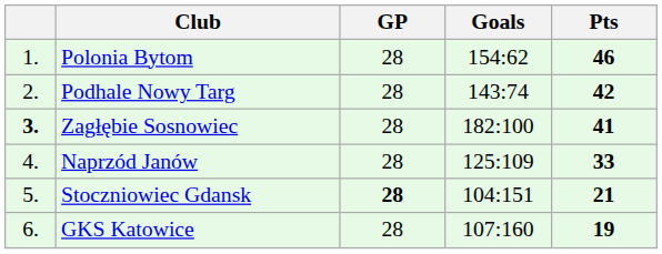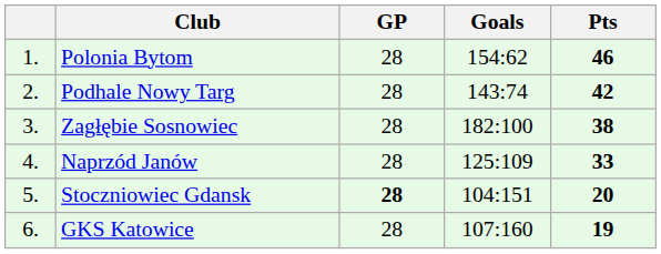Zagłębie Sosnowiec | column 1: bold -> normal
Zagłębie Sosnowiec | Pts: 41 -> 38
Stoczniowiec Gdansk | Pts: 21 -> 20
